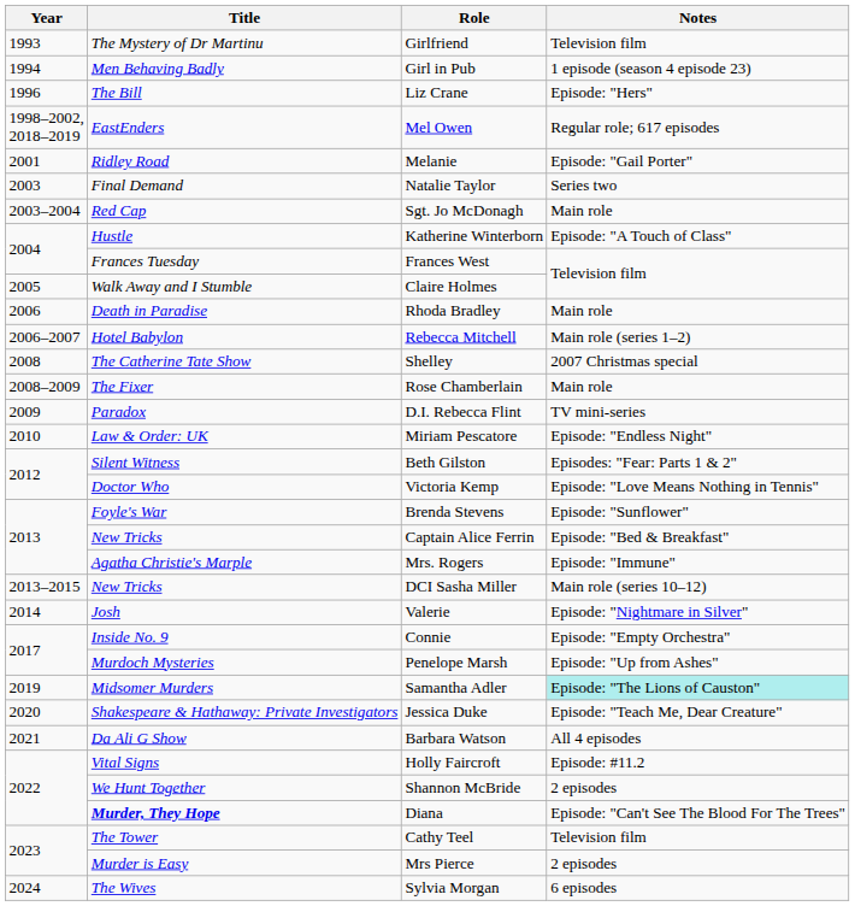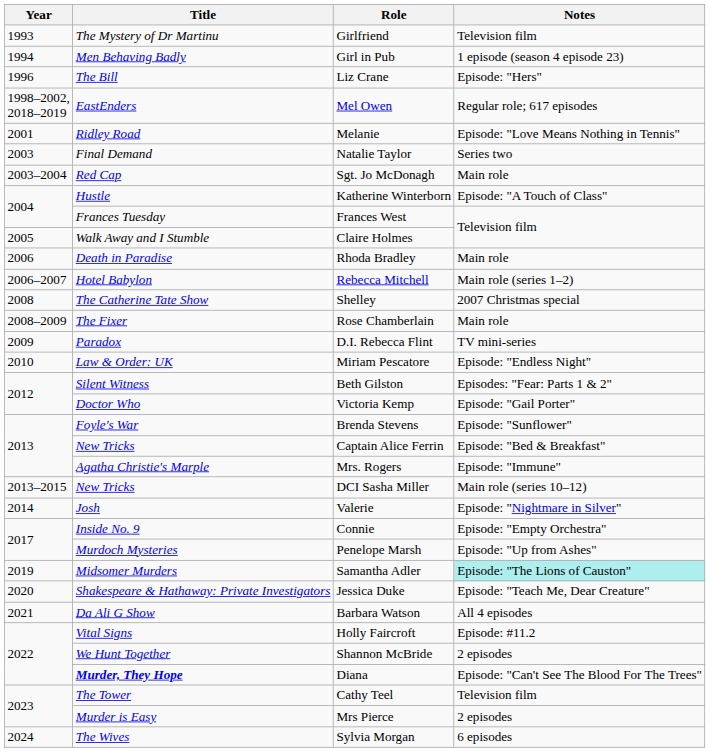Melanie | Notes: Episode: "Gail Porter" -> Episode: "Love Means Nothing in Tennis"
Victoria Kemp | Notes: Episode: "Love Means Nothing in Tennis" -> Episode: "Gail Porter"
